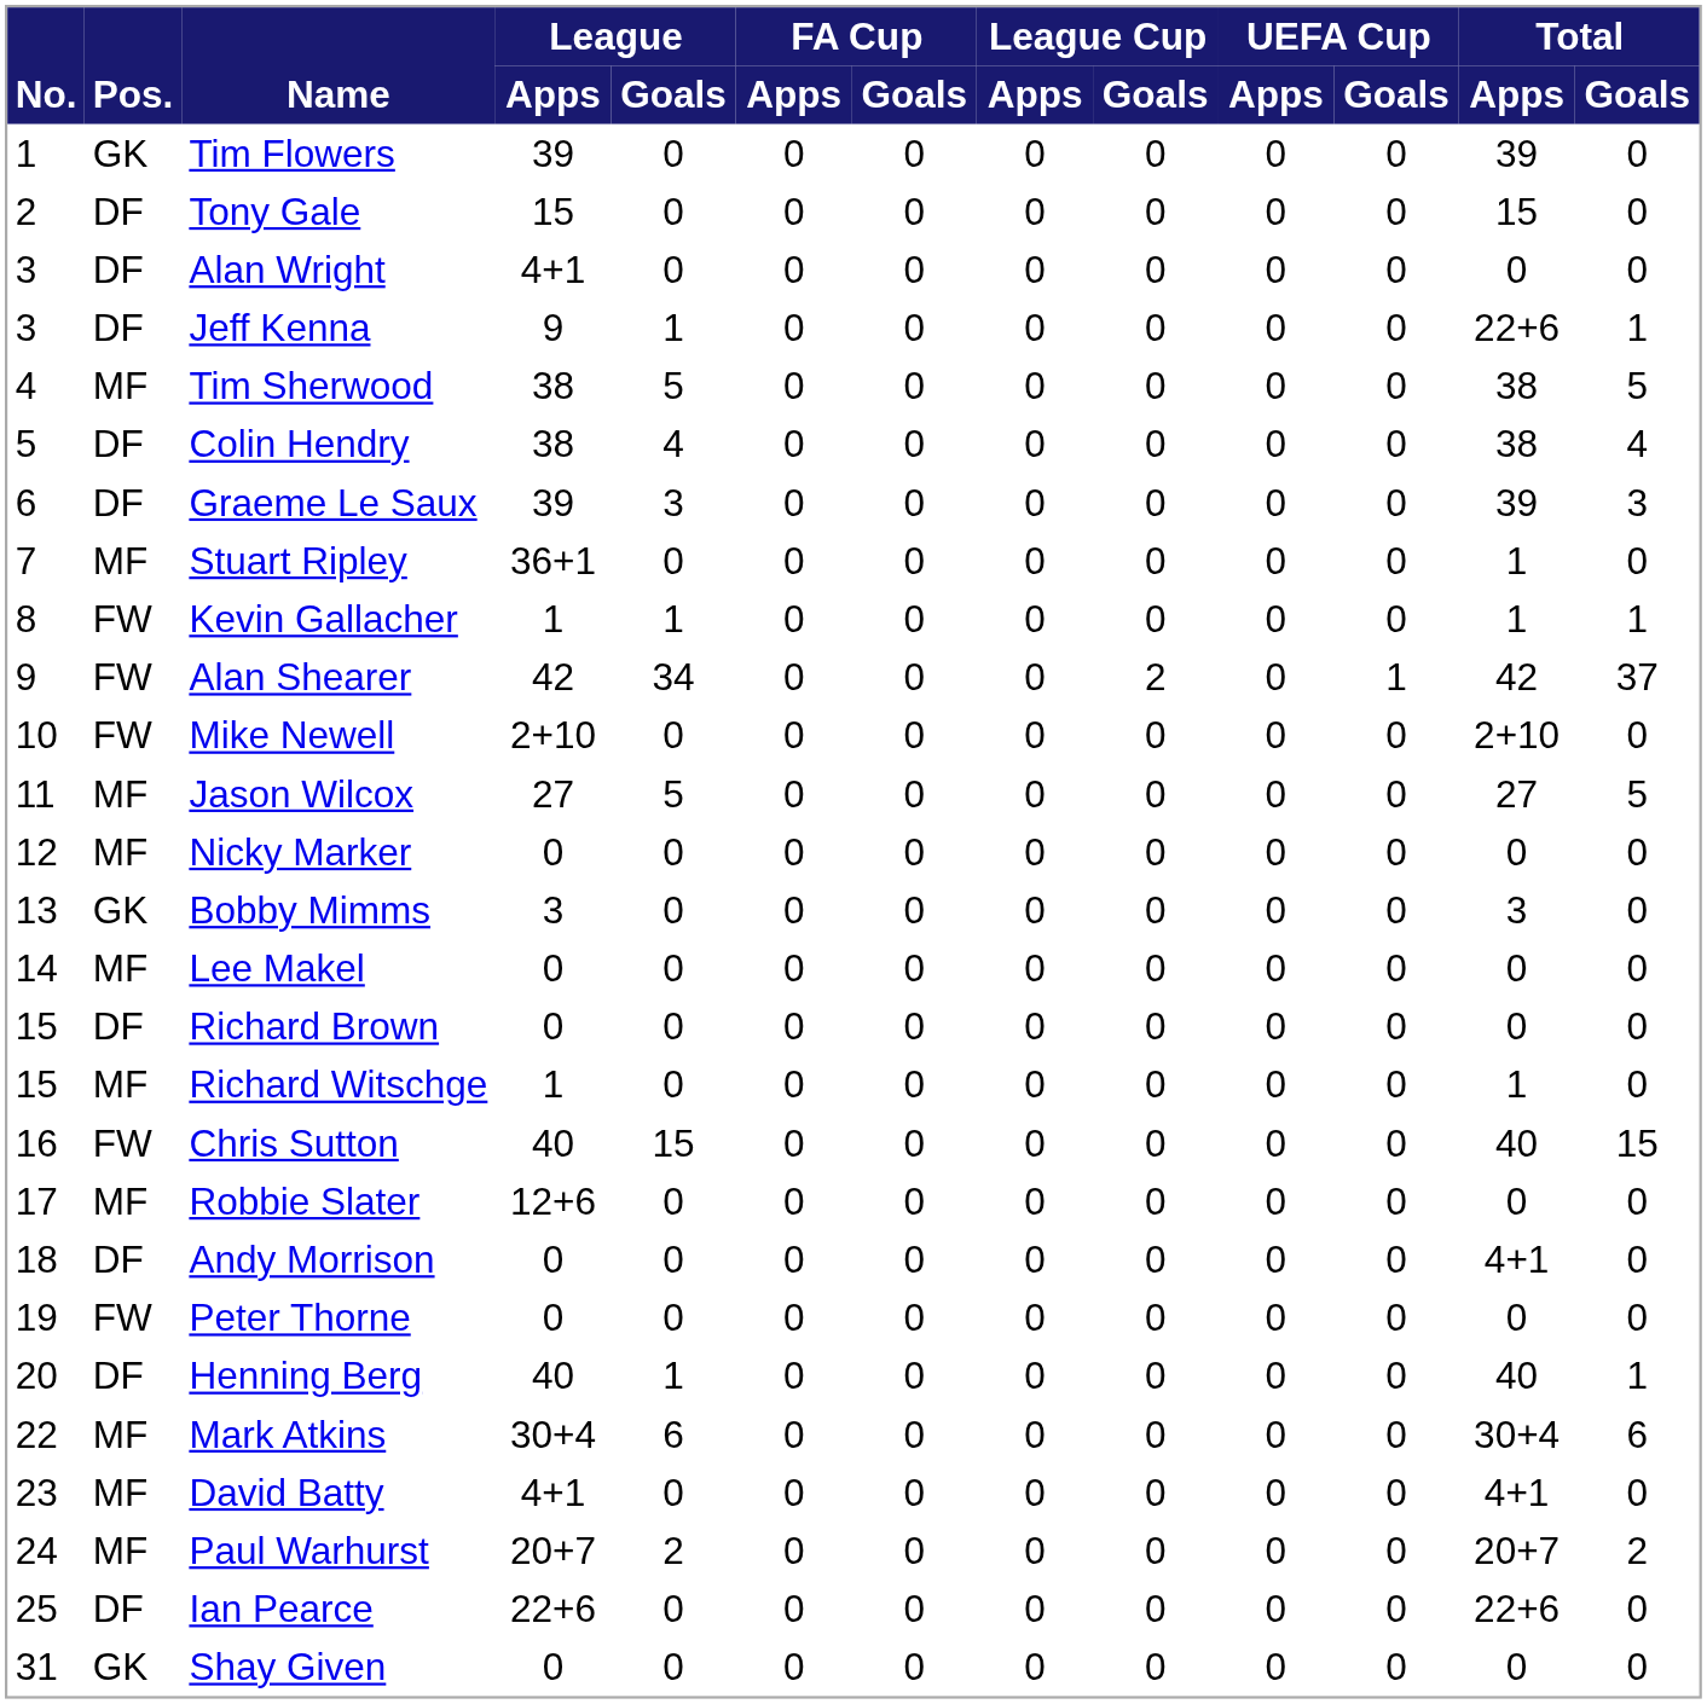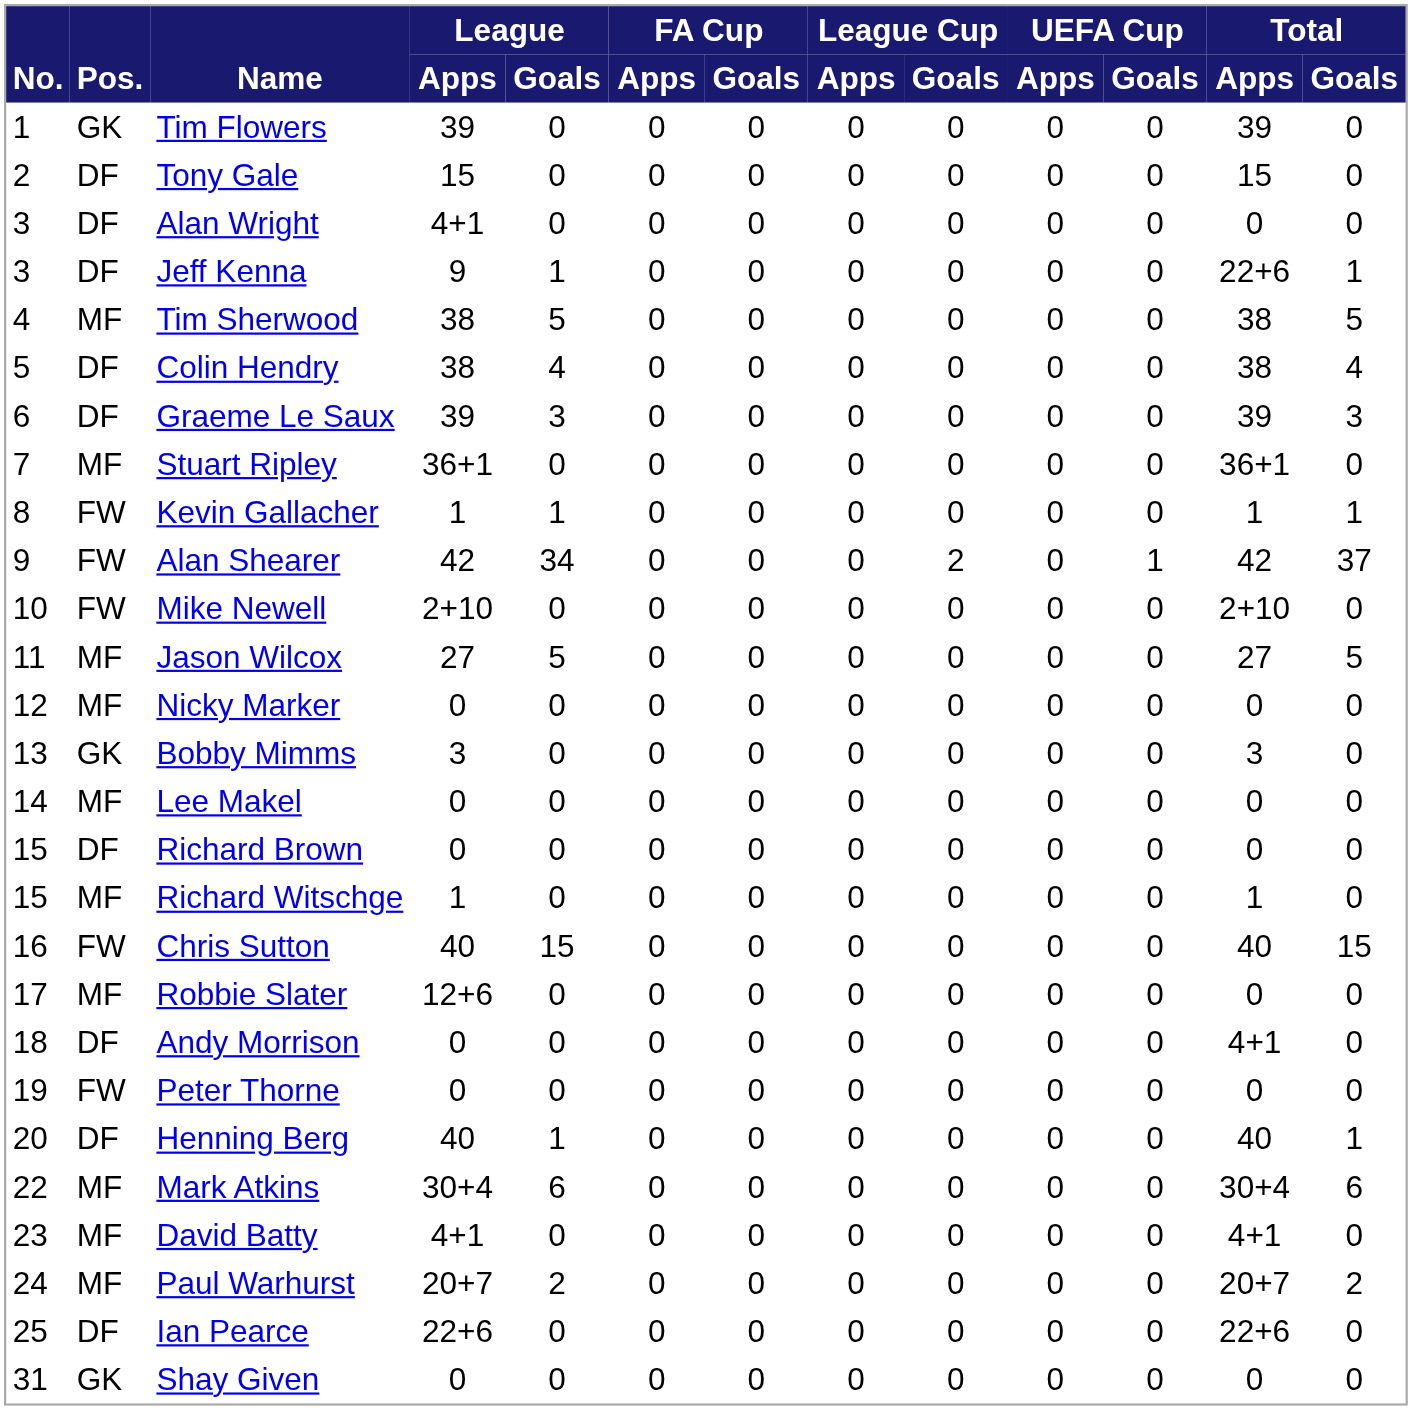Stuart Ripley | Total / Apps: 1 -> 36+1
